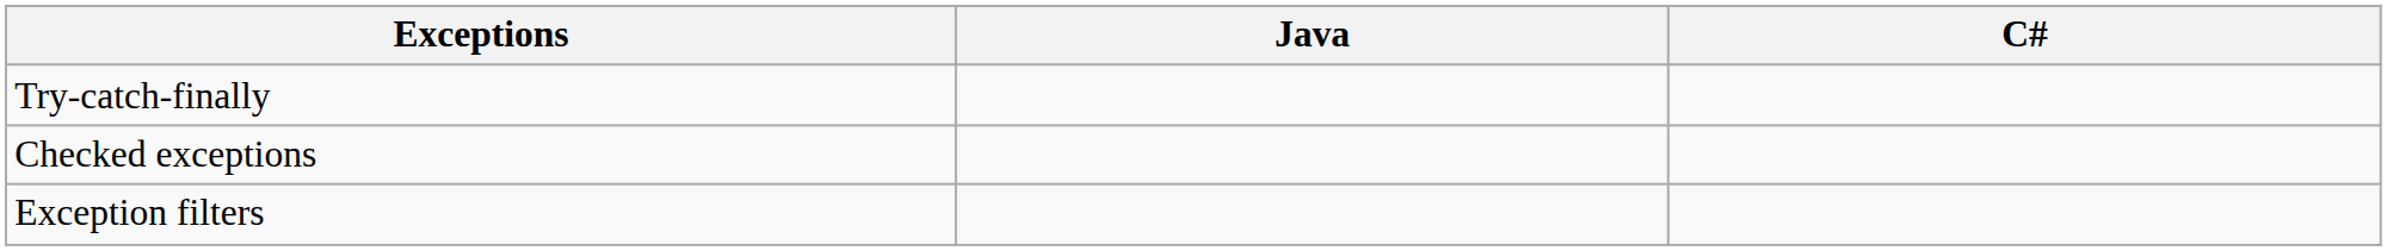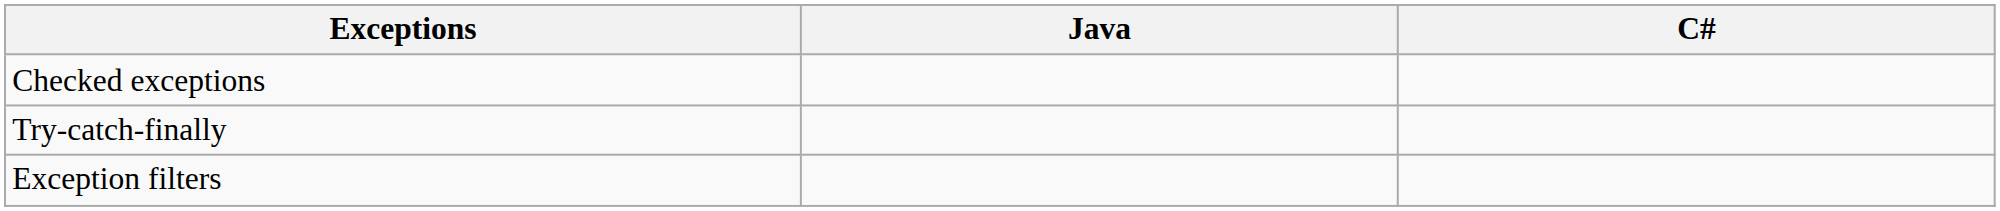rows swapped: Checked exceptions <-> Try-catch-finally
